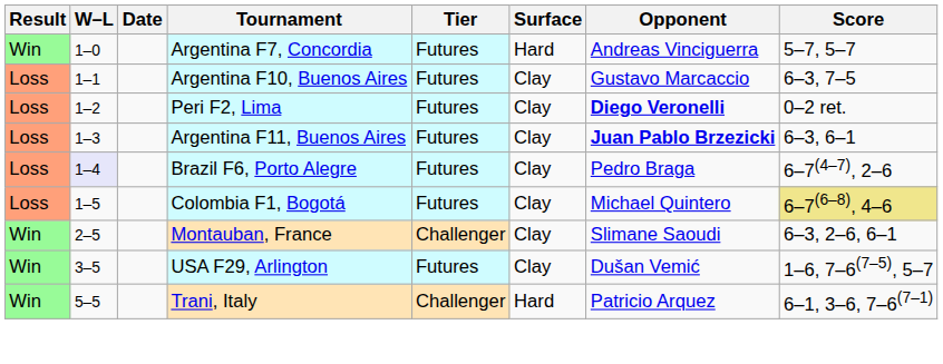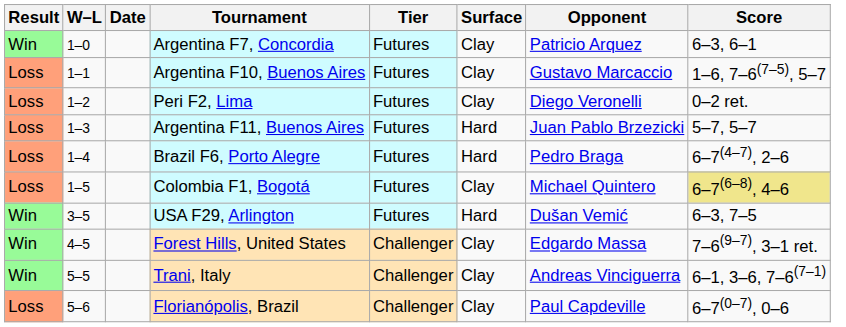Argentina F7, Concordia | Surface: Hard -> Clay
Argentina F7, Concordia | Opponent: Andreas Vinciguerra -> Patricio Arquez
Argentina F7, Concordia | Score: 5–7, 5–7 -> 6–3, 6–1
Argentina F10, Buenos Aires | Score: 6–3, 7–5 -> 1–6, 7–6(7–5), 5–7
Peri F2, Lima | Opponent: bold -> normal
Argentina F11, Buenos Aires | Surface: Clay -> Hard
Argentina F11, Buenos Aires | Opponent: bold -> normal
Argentina F11, Buenos Aires | Score: 6–3, 6–1 -> 5–7, 5–7
Brazil F6, Porto Alegre | W–L: lavender background -> no background
Brazil F6, Porto Alegre | Surface: Clay -> Hard
- row: Win | 2–5 | Montauban, France | Challenger | Clay | Slimane Saoudi | 6–3, 2–6, 6–1
USA F29, Arlington | Surface: Clay -> Hard
USA F29, Arlington | Score: 1–6, 7–6(7–5), 5–7 -> 6–3, 7–5
+ row: Win | 4–5 | Forest Hills, United States | Challenger | Clay | Edgardo Massa | 7–6(9–7), 3–1 ret.
Trani, Italy | Surface: Hard -> Clay
Trani, Italy | Opponent: Patricio Arquez -> Andreas Vinciguerra
+ row: Loss | 5–6 | Florianópolis, Brazil | Challenger | Clay | Paul Capdeville | 6–7(0–7), 0–6
